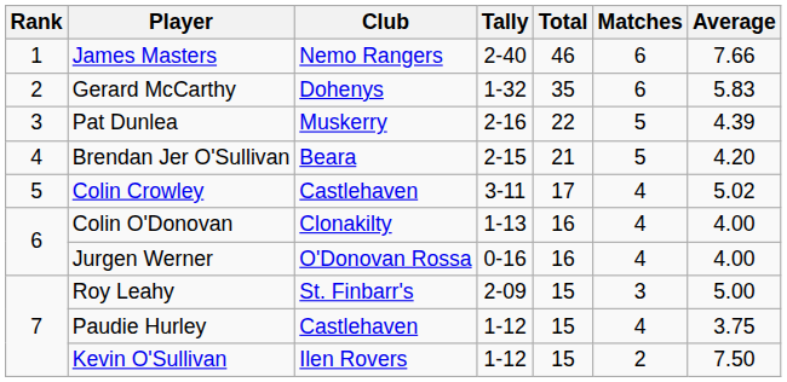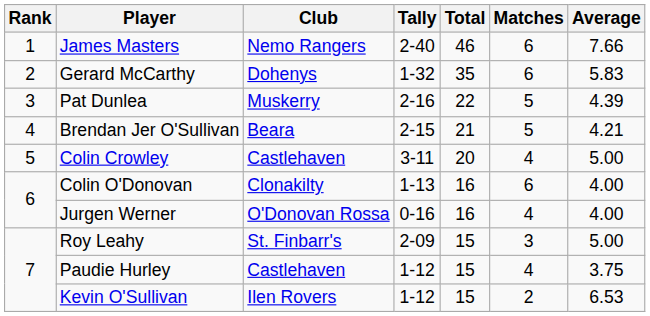Brendan Jer O'Sullivan | Average: 4.20 -> 4.21
Colin Crowley | Total: 17 -> 20
Colin Crowley | Average: 5.02 -> 5.00
Colin O'Donovan | Matches: 4 -> 6
Kevin O'Sullivan | Average: 7.50 -> 6.53
